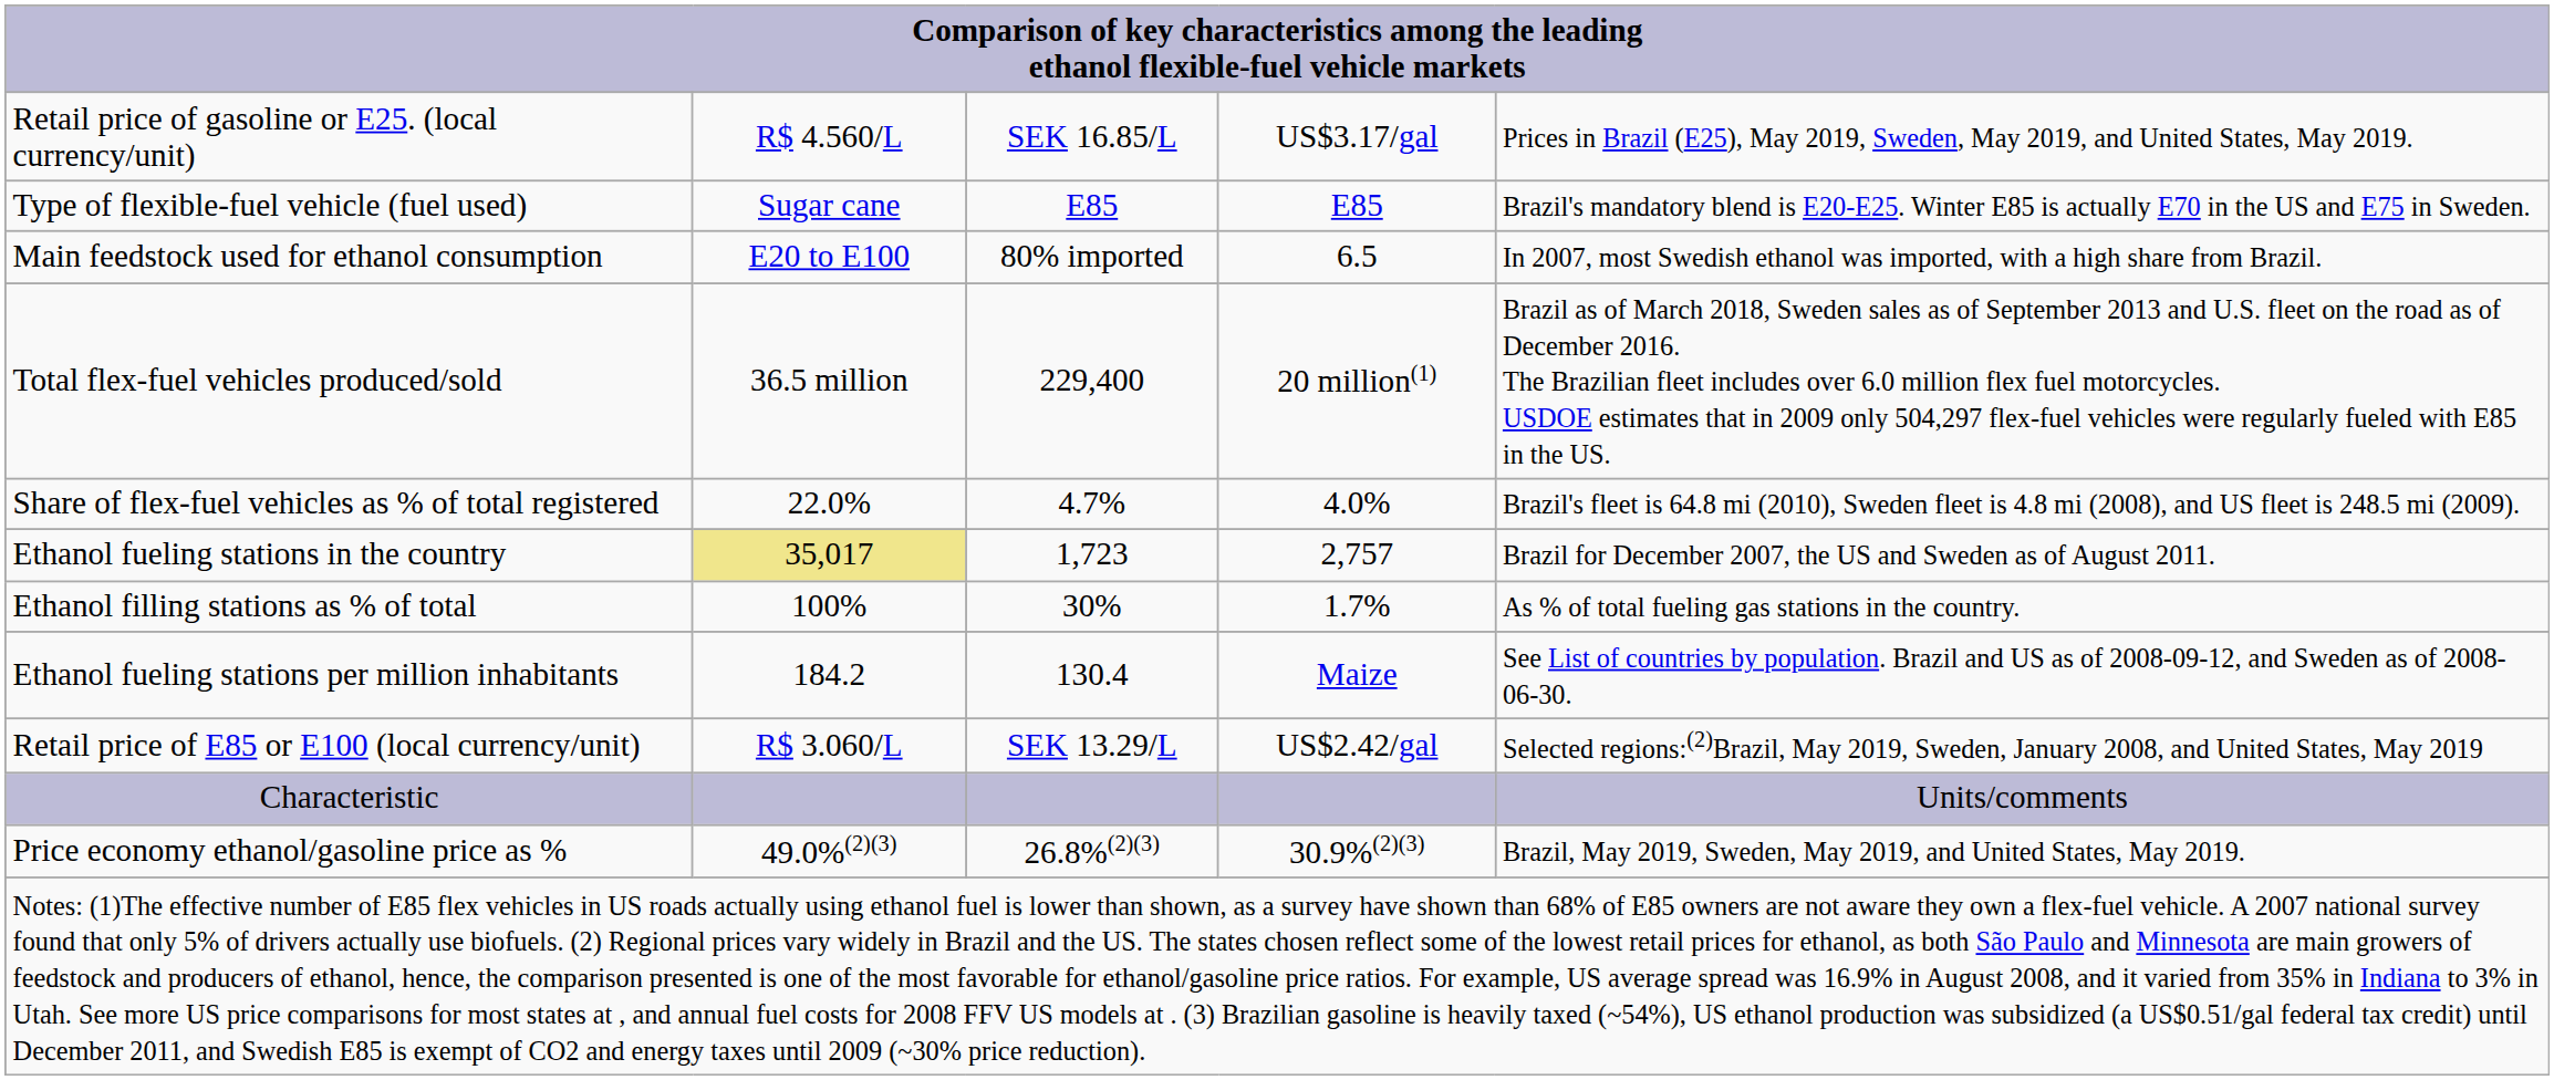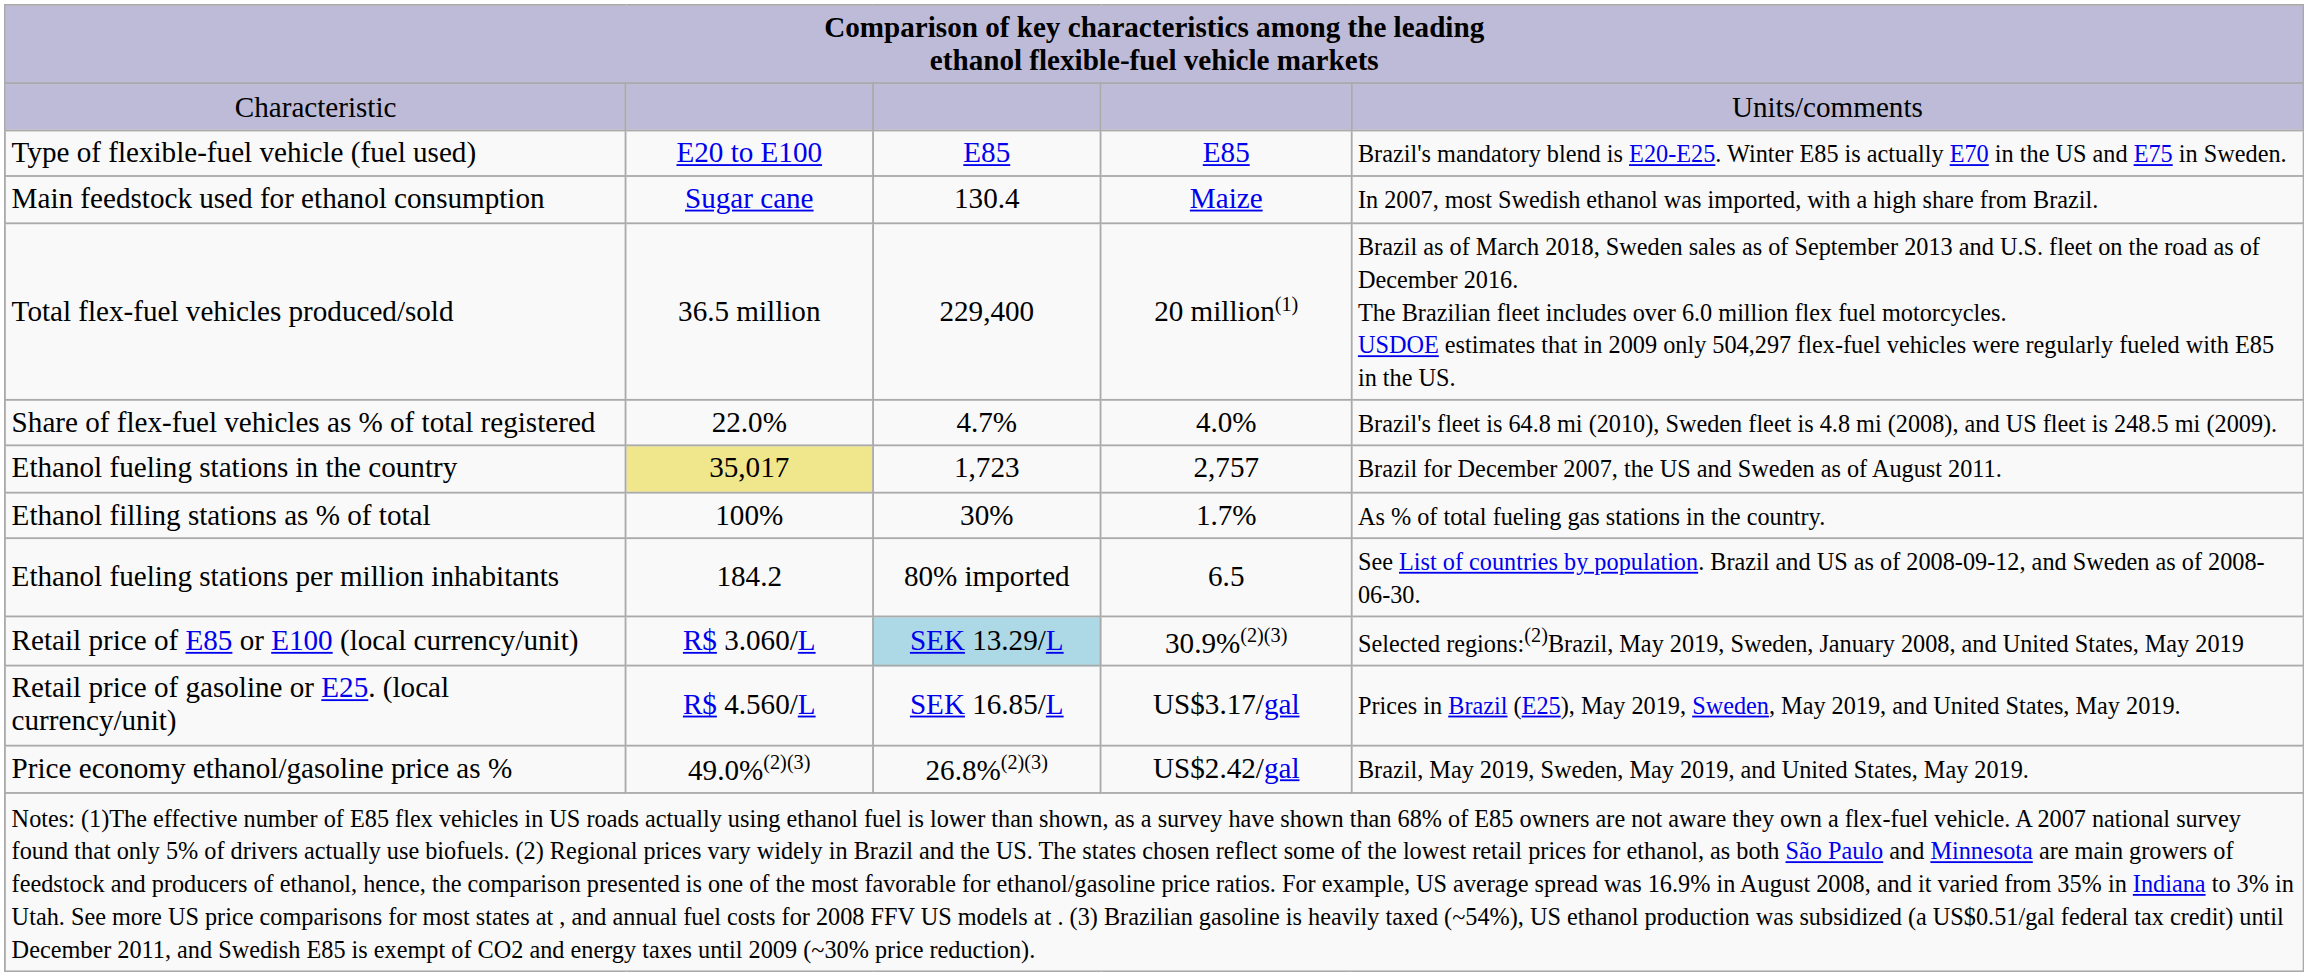rows swapped: Characteristic <-> Retail price of gasoline or E25. (local currency/unit)
Type of flexible-fuel vehicle (fuel used) | column 2: Sugar cane -> E20 to E100
Main feedstock used for ethanol consumption | column 2: E20 to E100 -> Sugar cane
Main feedstock used for ethanol consumption | column 3: 80% imported -> 130.4
Main feedstock used for ethanol consumption | column 4: 6.5 -> Maize
Ethanol fueling stations per million inhabitants | column 3: 130.4 -> 80% imported
Ethanol fueling stations per million inhabitants | column 4: Maize -> 6.5
Retail price of E85 or E100 (local currency/unit) | column 3: no background -> lightblue background
Retail price of E85 or E100 (local currency/unit) | column 4: US$2.42/gal -> 30.9%(2)(3)
Price economy ethanol/gasoline price as % | column 4: 30.9%(2)(3) -> US$2.42/gal
